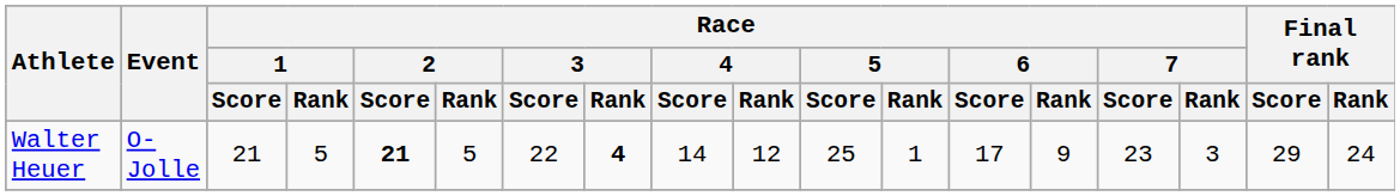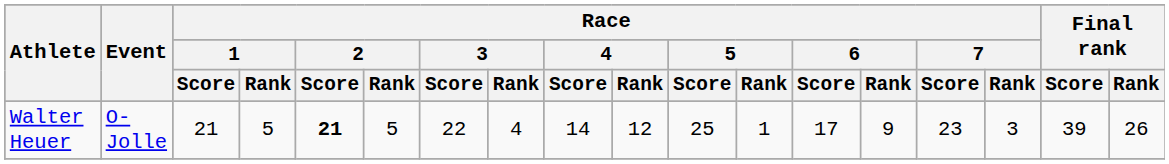Walter Heuer | Race / 3 / Rank: bold -> normal
Walter Heuer | Final rank / Score: 29 -> 39
Walter Heuer | Final rank / Rank: 24 -> 26
